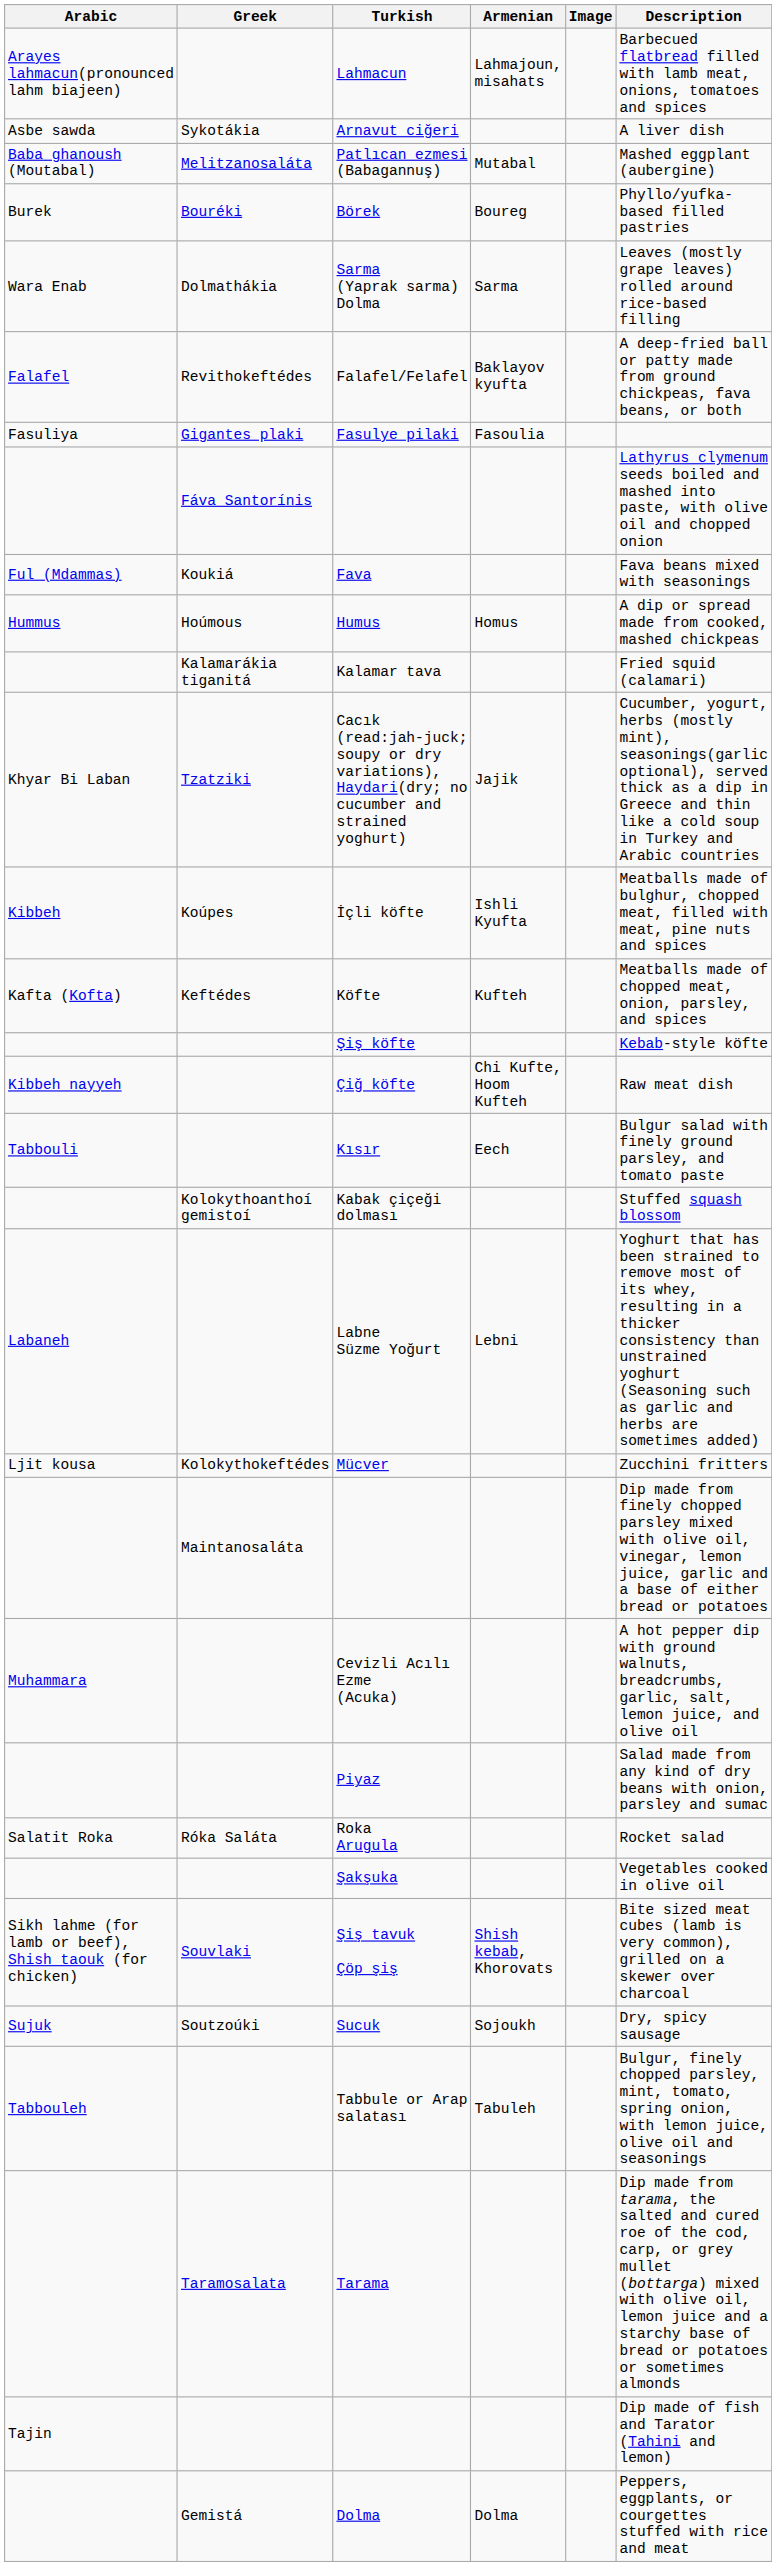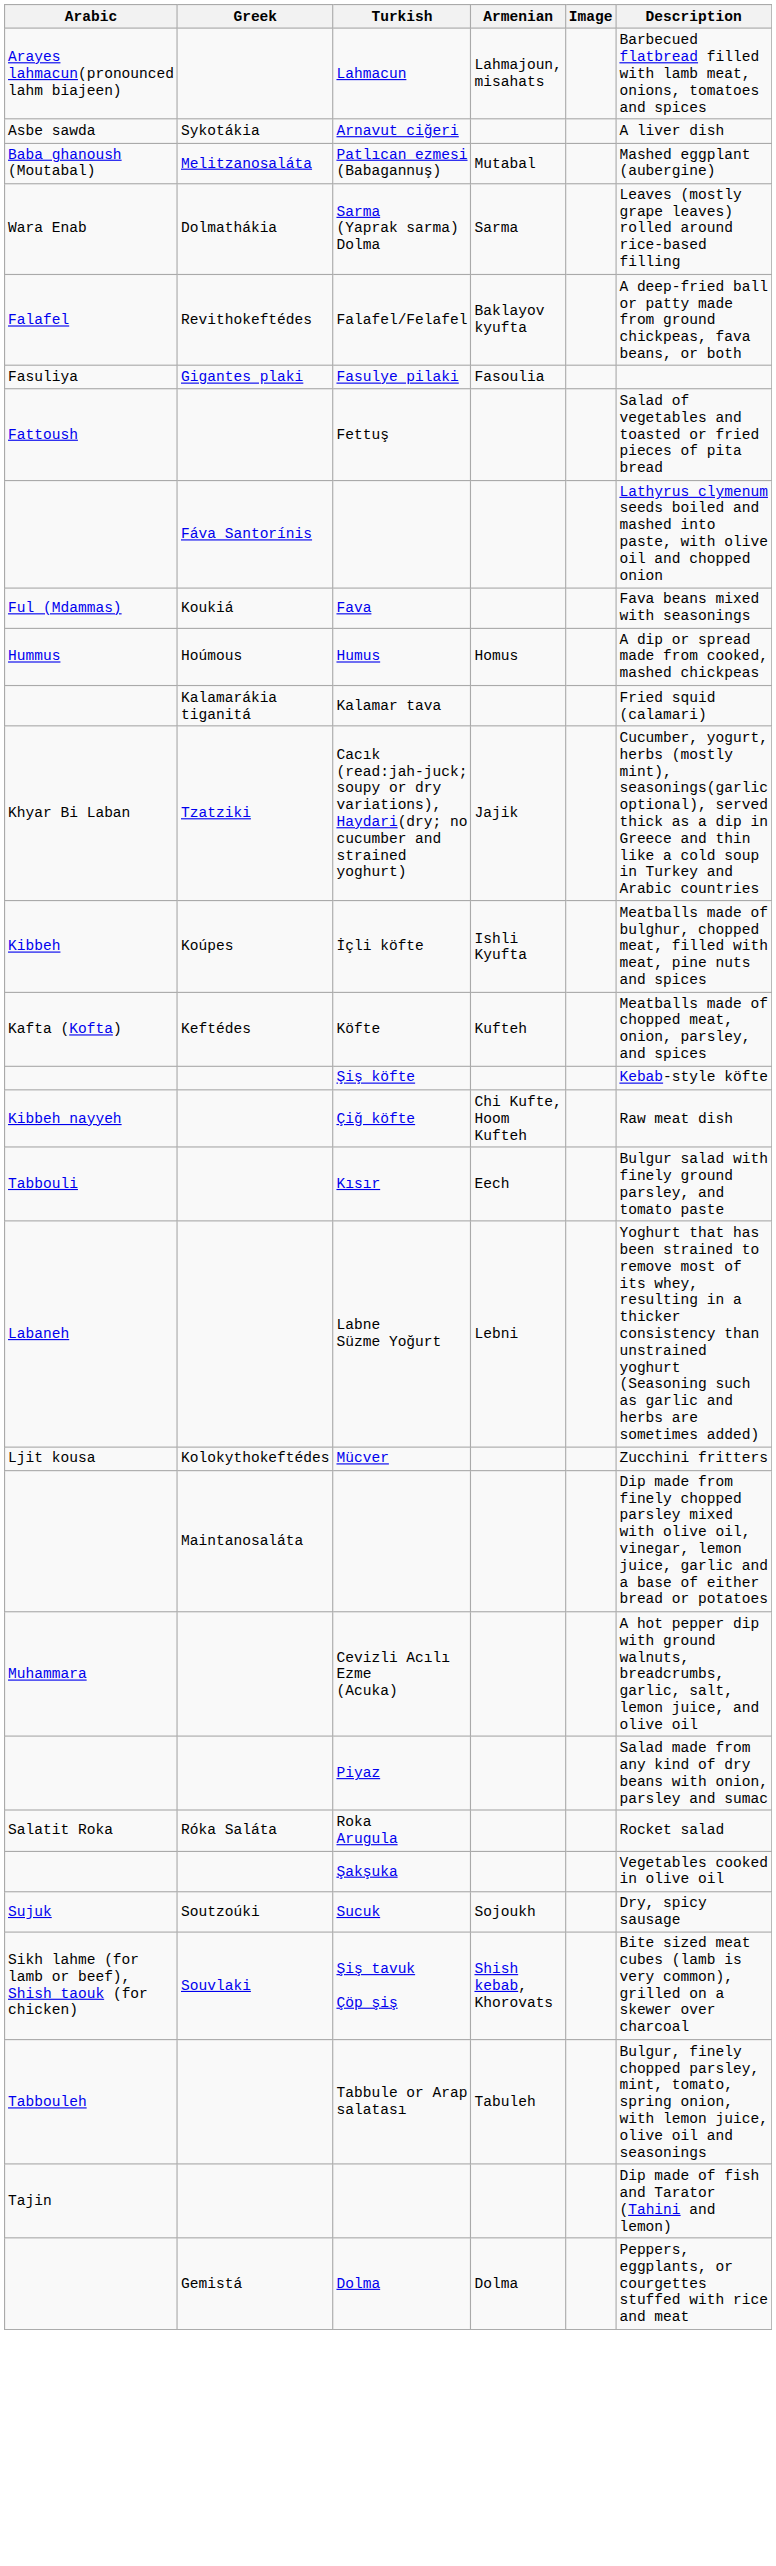- row: Burek | Bouréki | Börek | Boureg | Phyllo/yufka-based filled pastries
+ row: Fattoush | Fettuş | Salad of vegetables and toasted or fried pieces of pita bread
- row: Kolokythoanthoí gemistoí | Kabak çiçeği dolması | Stuffed squash blossom
rows swapped: Şiş tavuk Çöp şiş <-> Sucuk
- row: Taramosalata | Tarama | Dip made from tarama, the salted and cured roe of the cod, carp, or grey mullet (bottarga) mixed with olive oil, lemon juice and a starchy base of bread or potatoes or sometimes almonds
